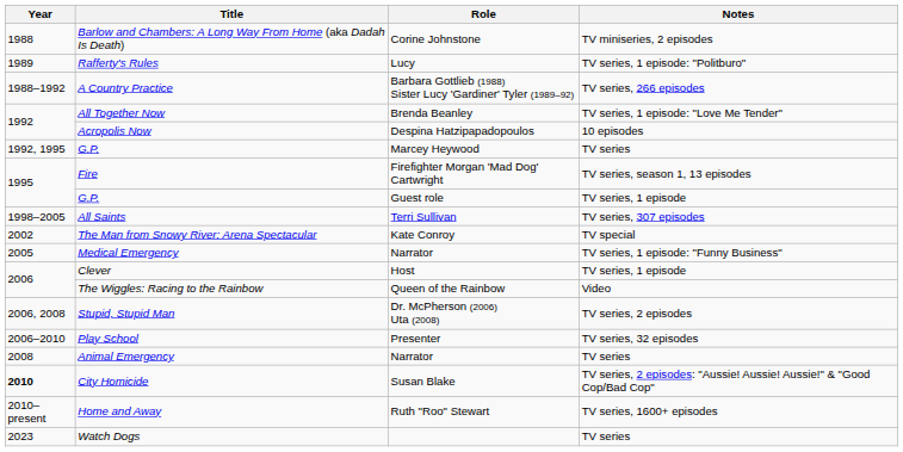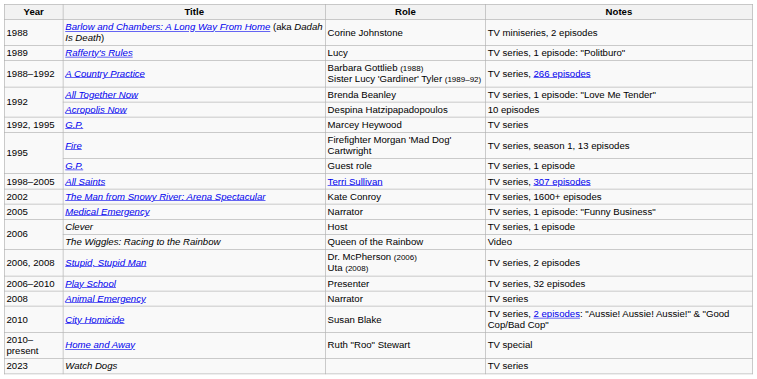The Man from Snowy River: Arena Spectacular | Notes: TV special -> TV series, 1600+ episodes
City Homicide | Year: bold -> normal
Home and Away | Notes: TV series, 1600+ episodes -> TV special
